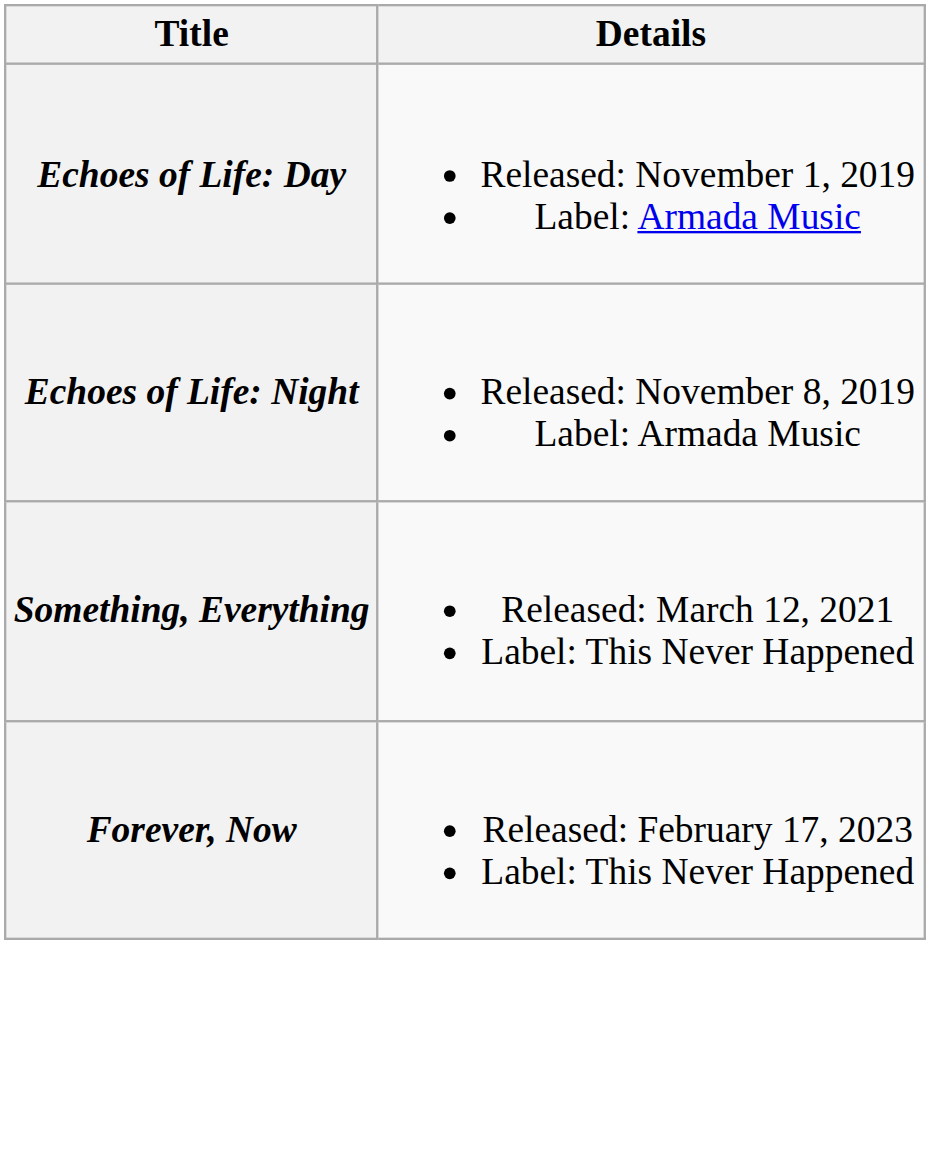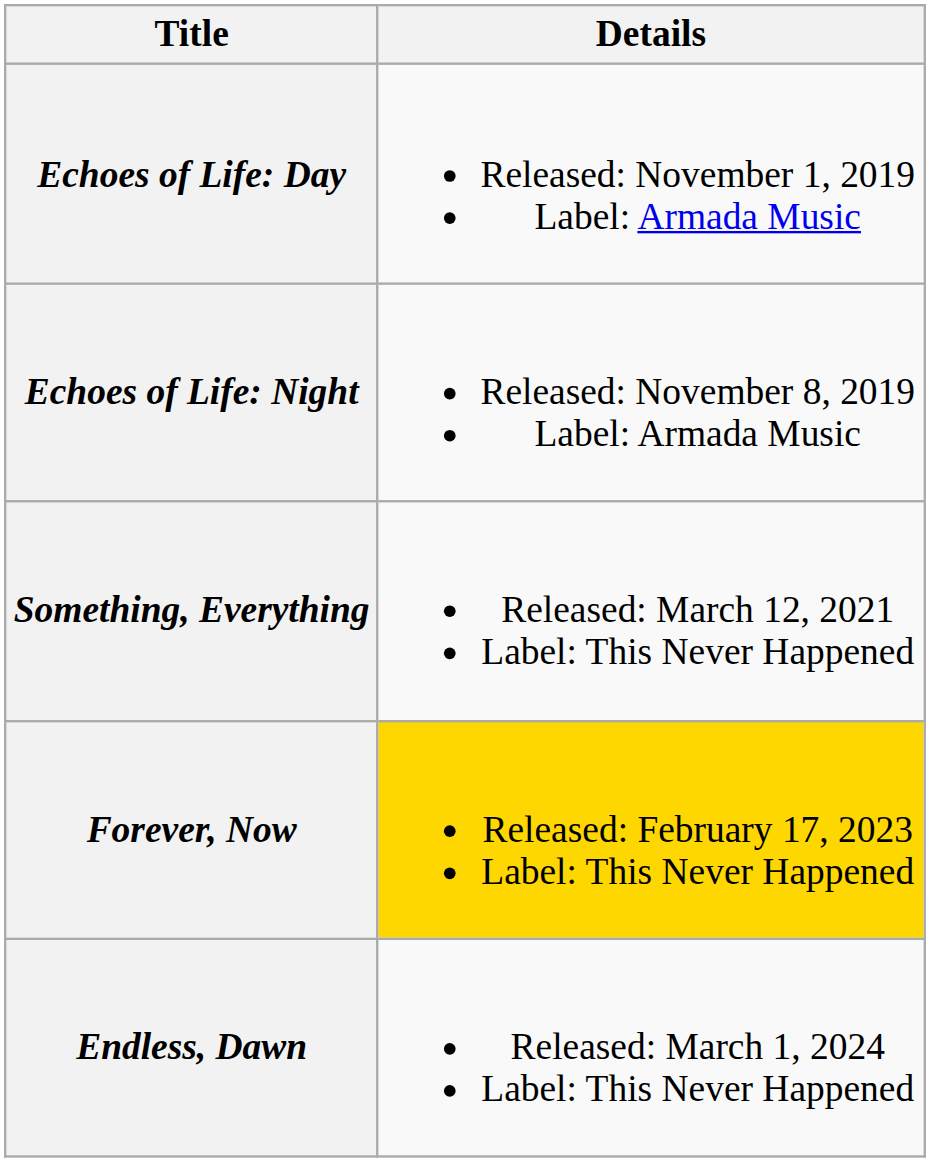Forever, Now | Details: no background -> gold background
+ row: Endless, Dawn | Released: March 1, 2024 Label: This Never Happened
